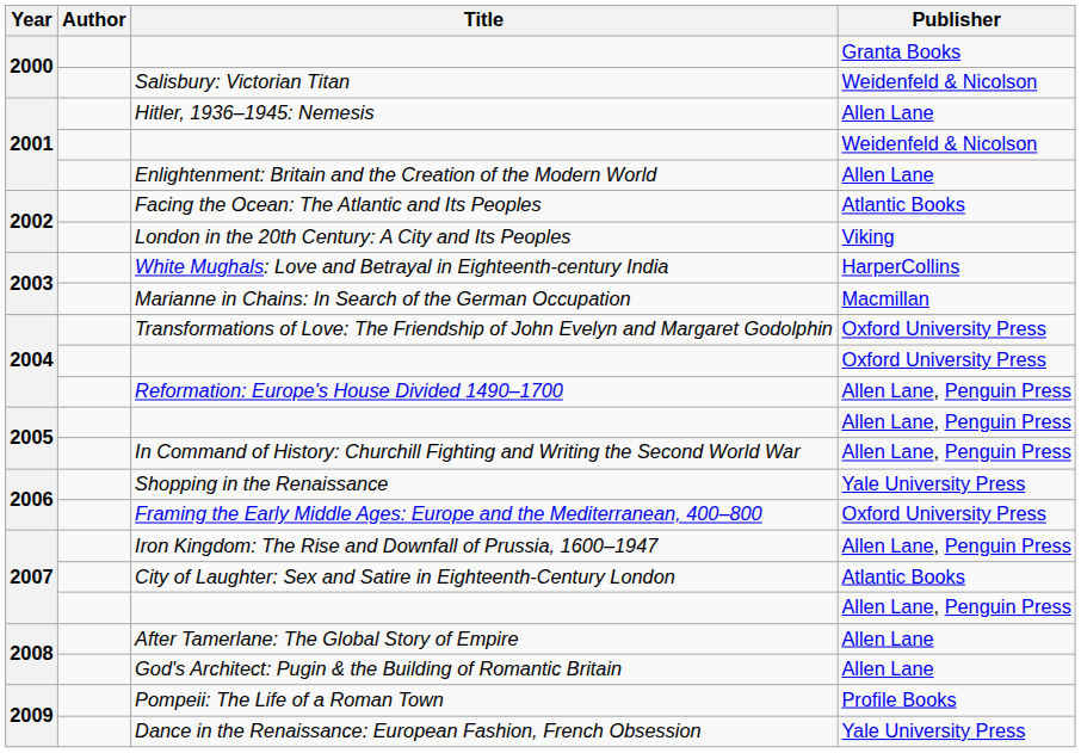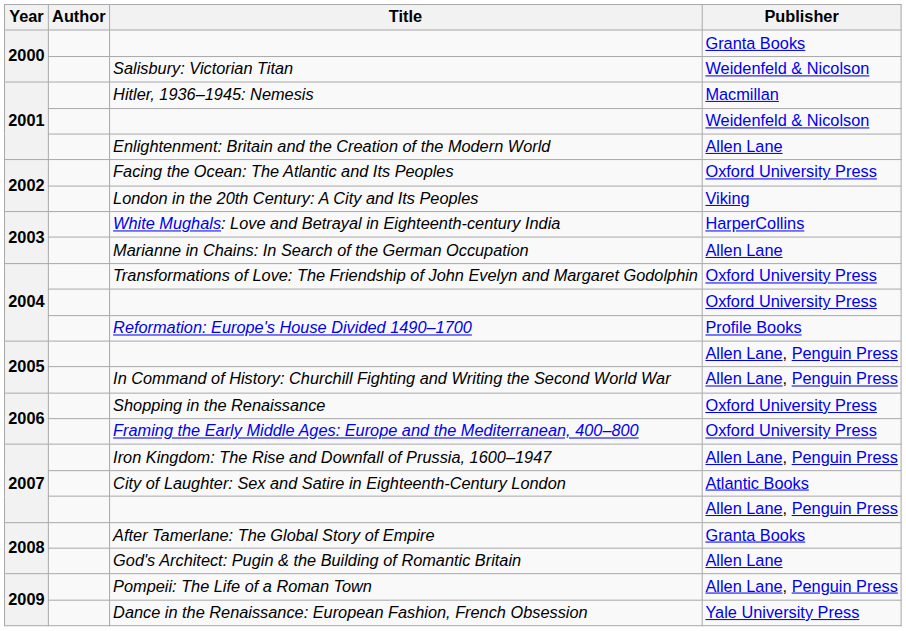Hitler, 1936–1945: Nemesis | Publisher: Allen Lane -> Macmillan
Facing the Ocean: The Atlantic and Its Peoples | Publisher: Atlantic Books -> Oxford University Press
Marianne in Chains: In Search of the German Occupation | Publisher: Macmillan -> Allen Lane
Reformation: Europe's House Divided 1490–1700 | Publisher: Allen Lane, Penguin Press -> Profile Books
Shopping in the Renaissance | Publisher: Yale University Press -> Oxford University Press
After Tamerlane: The Global Story of Empire | Publisher: Allen Lane -> Granta Books
Pompeii: The Life of a Roman Town | Publisher: Profile Books -> Allen Lane, Penguin Press
